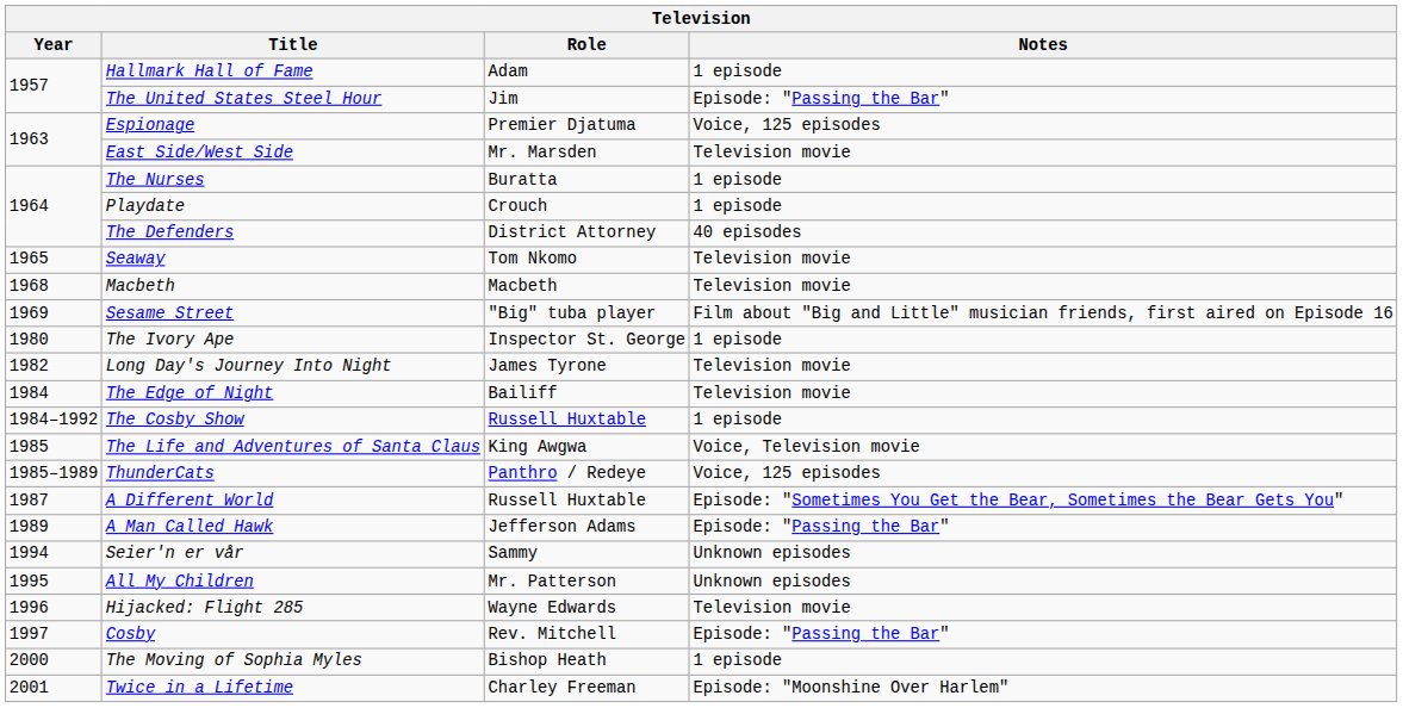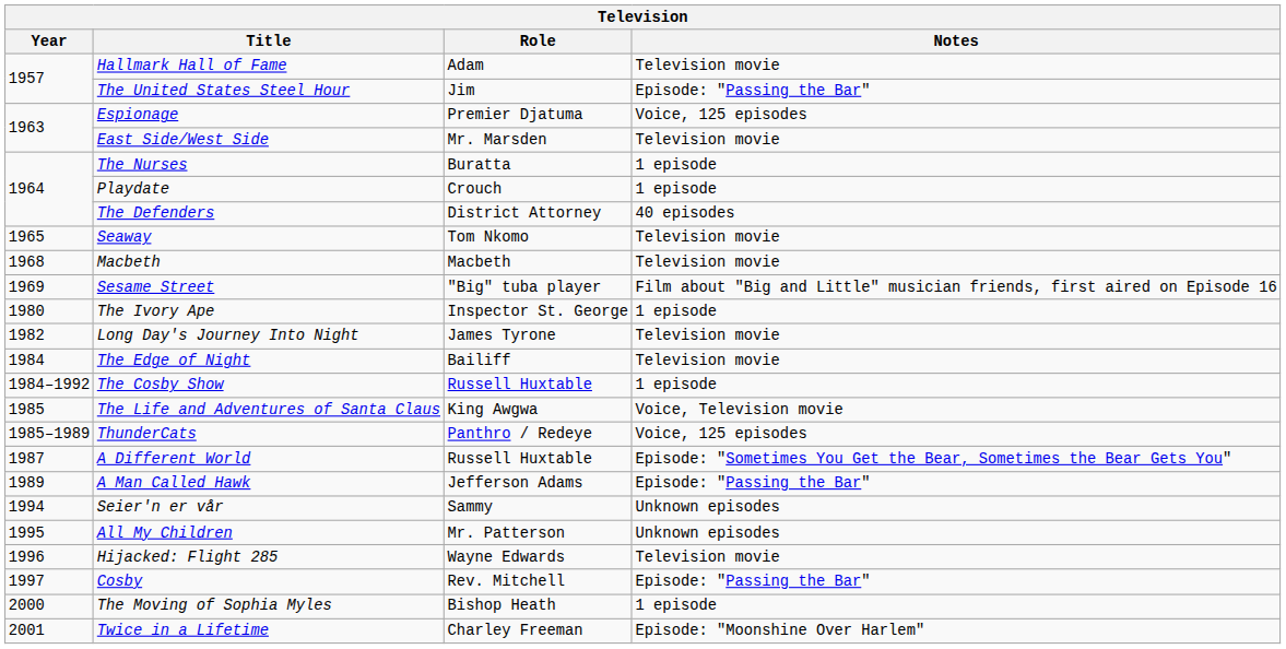Hallmark Hall of Fame | Notes: 1 episode -> Television movie
